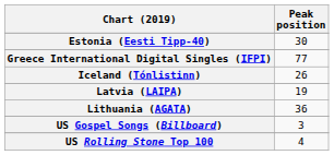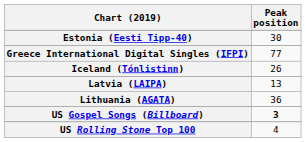Latvia (LAIPA) | Peak position: 19 -> 13
US Gospel Songs (Billboard) | Peak position: normal -> bold
